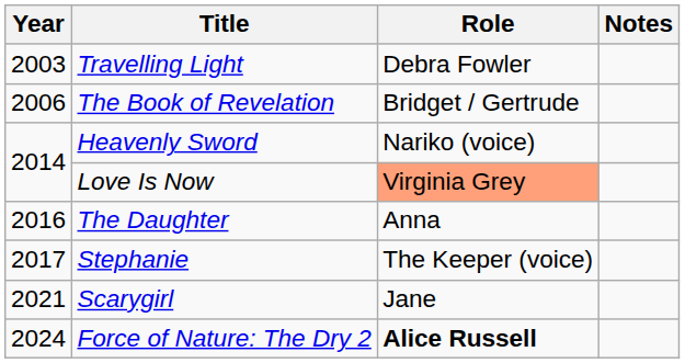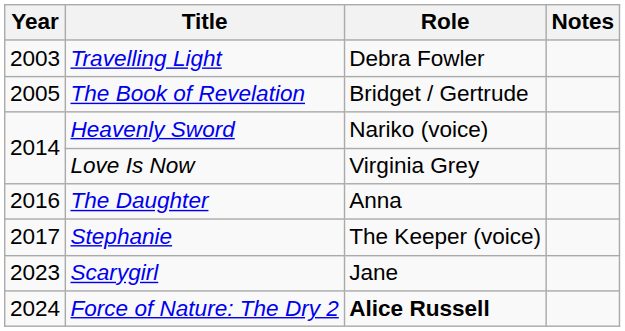The Book of Revelation | Year: 2006 -> 2005
Love Is Now | Role: lightsalmon background -> no background
Scarygirl | Year: 2021 -> 2023
